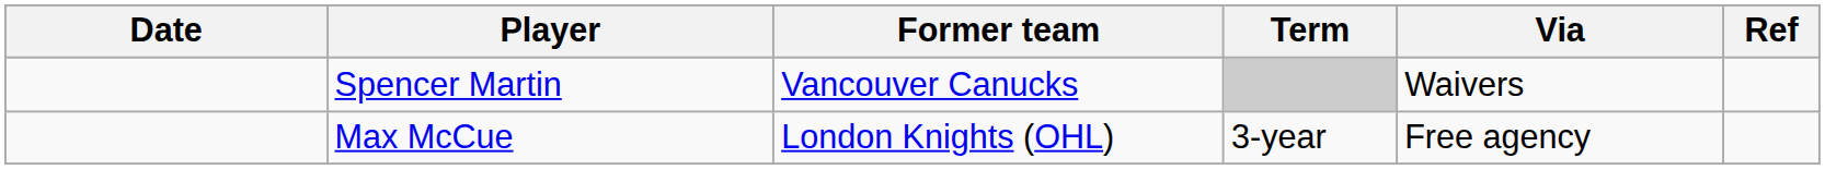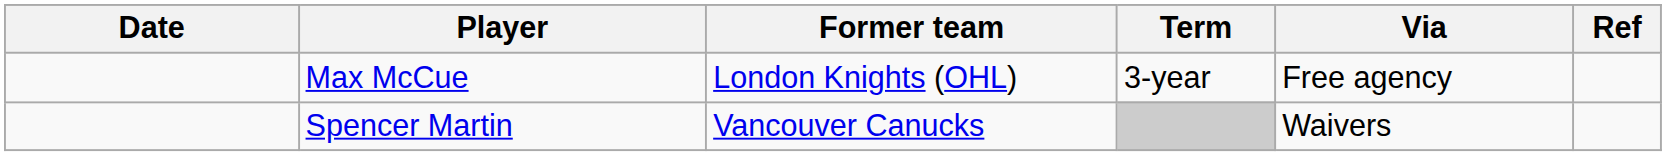rows swapped: Spencer Martin <-> Max McCue
